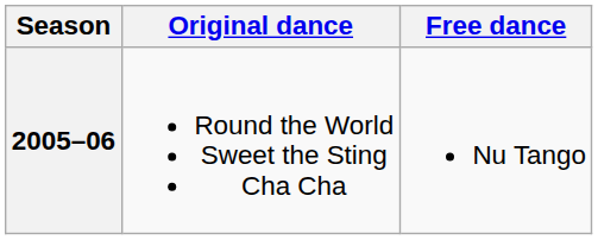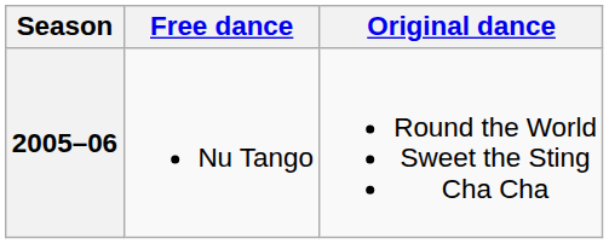columns swapped: Original dance <-> Free dance
